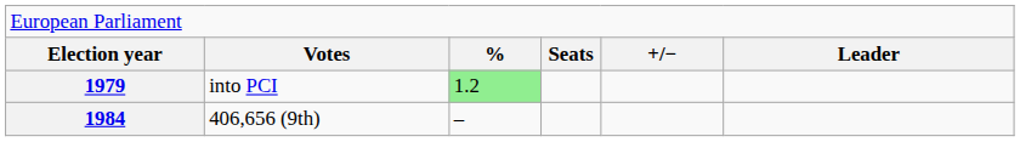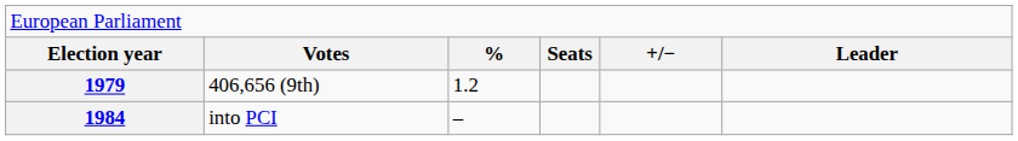1979 | column 2: into PCI -> 406,656 (9th)
1979 | column 3: lightgreen background -> no background
1984 | column 2: 406,656 (9th) -> into PCI
